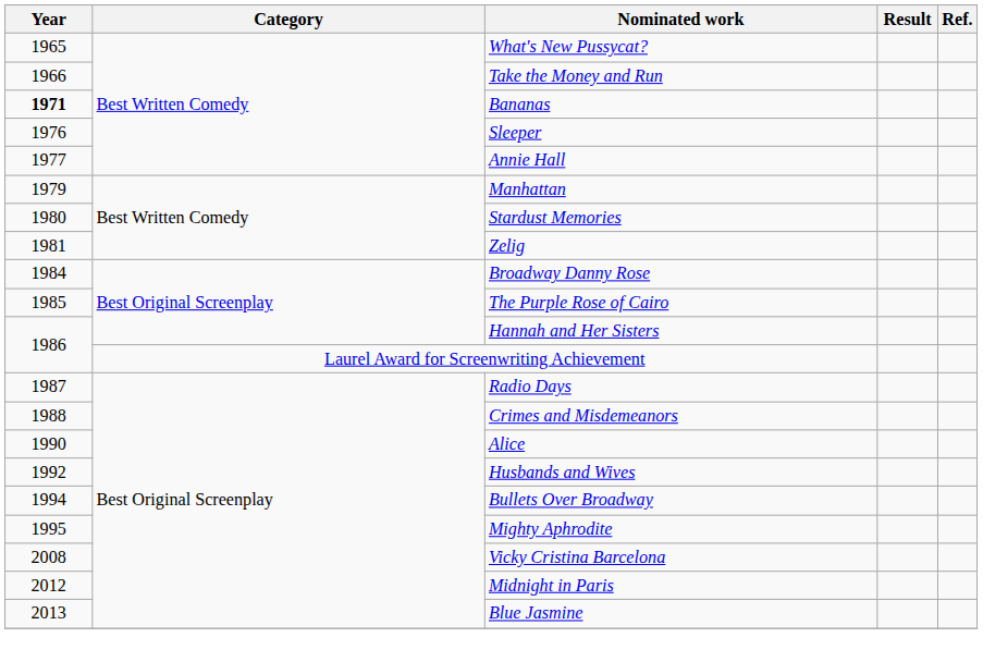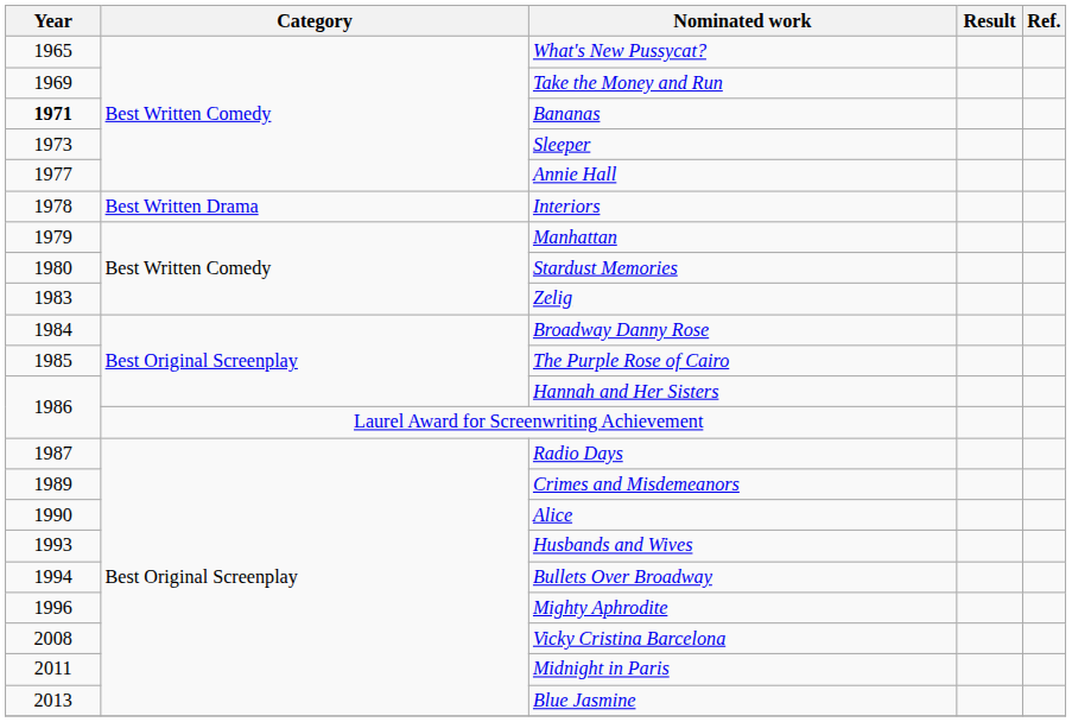Take the Money and Run | Year: 1966 -> 1969
Sleeper | Year: 1976 -> 1973
+ row: 1978 | Best Written Drama | Interiors
Zelig | Year: 1981 -> 1983
Crimes and Misdemeanors | Year: 1988 -> 1989
Husbands and Wives | Year: 1992 -> 1993
Mighty Aphrodite | Year: 1995 -> 1996
Midnight in Paris | Year: 2012 -> 2011
